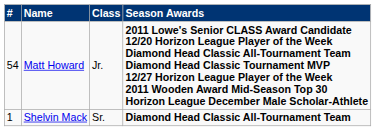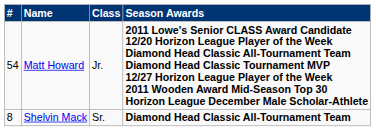Shelvin Mack | #: 1 -> 8
